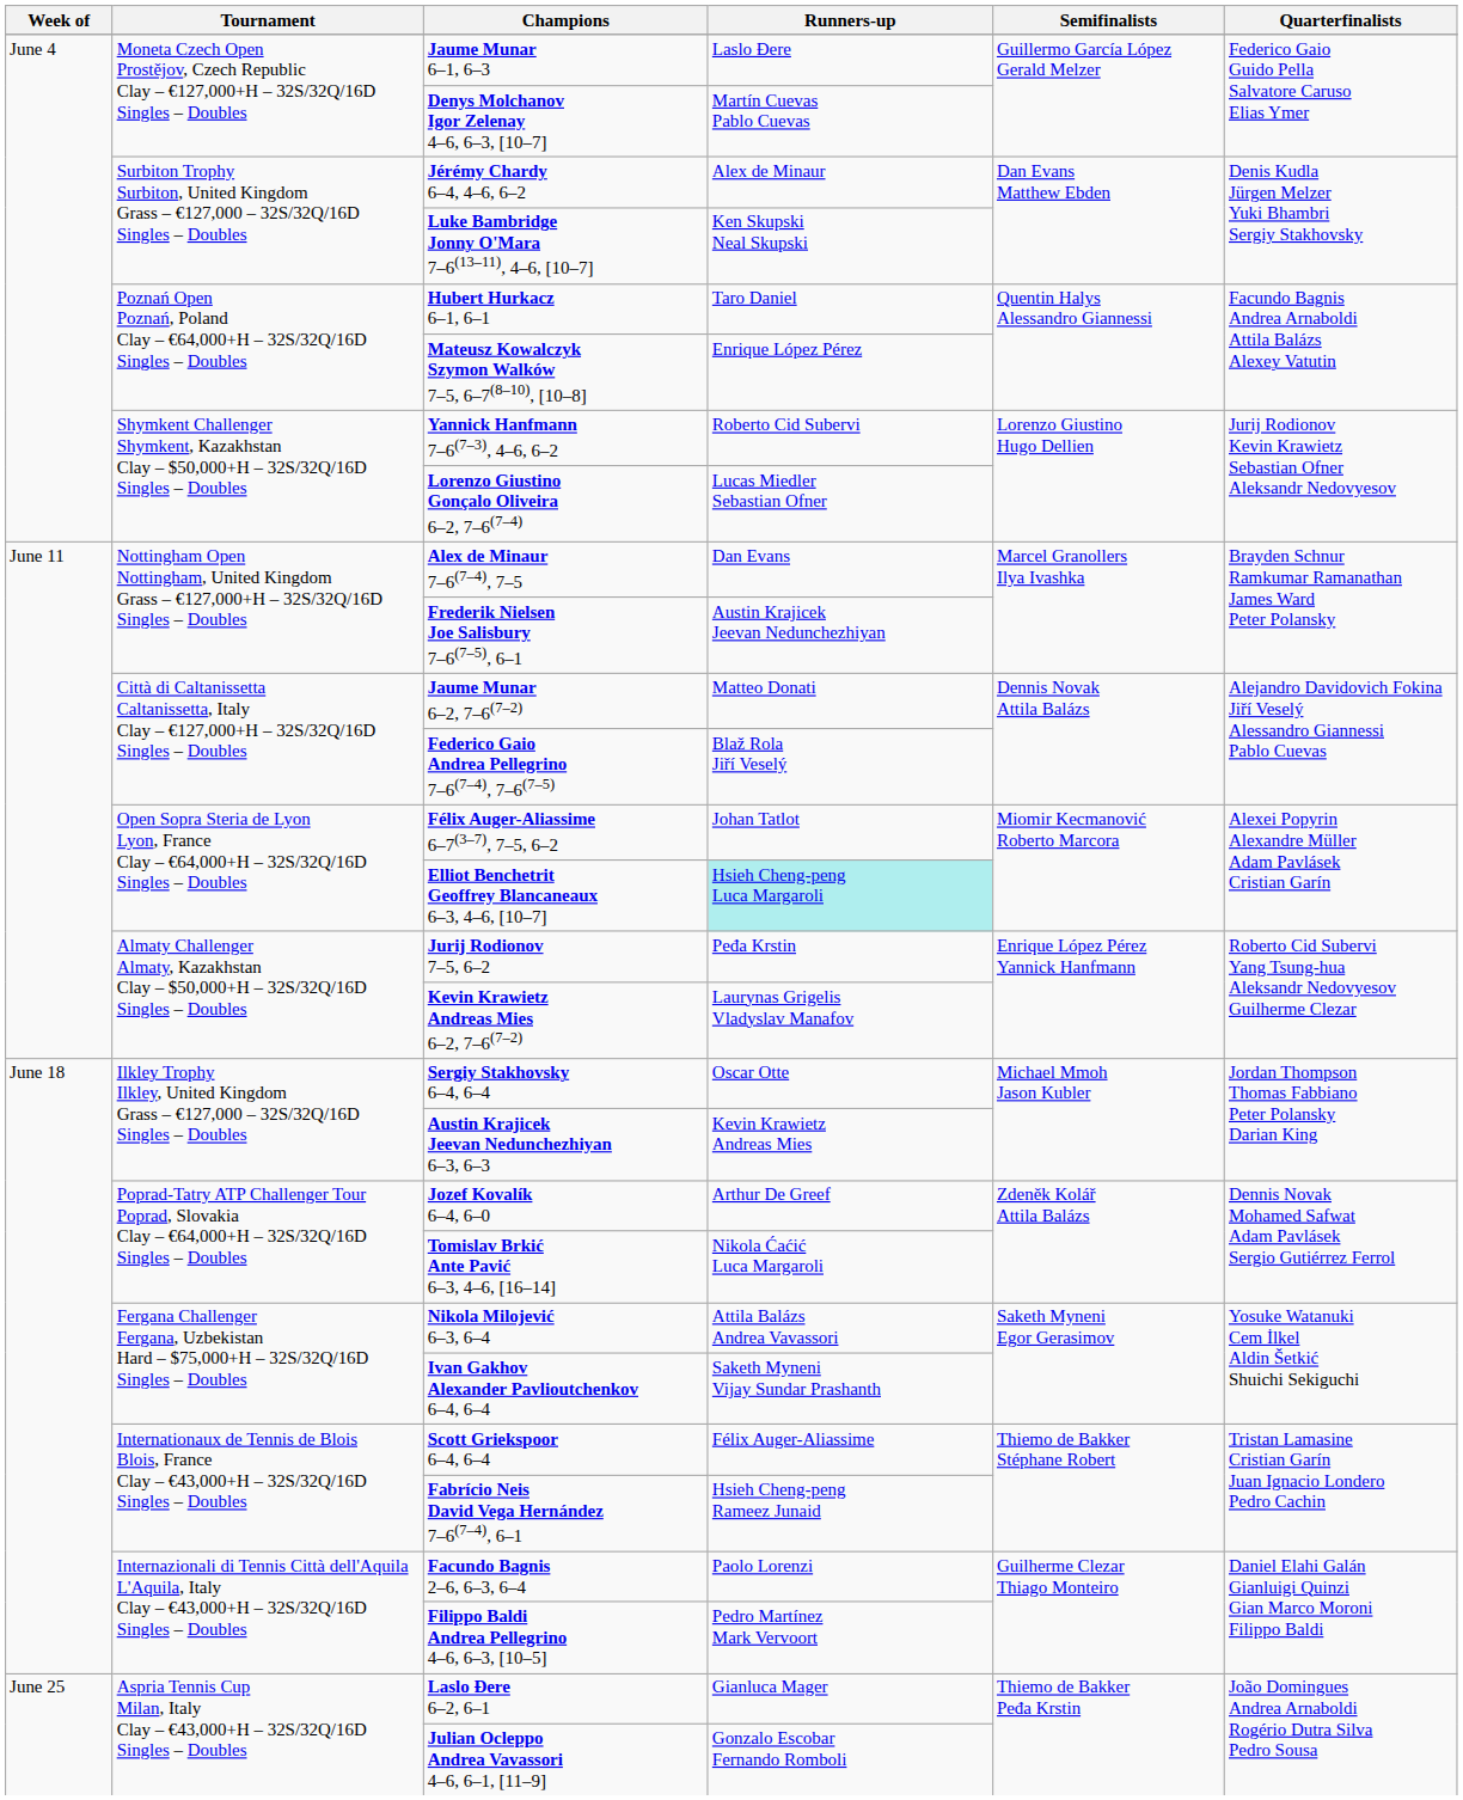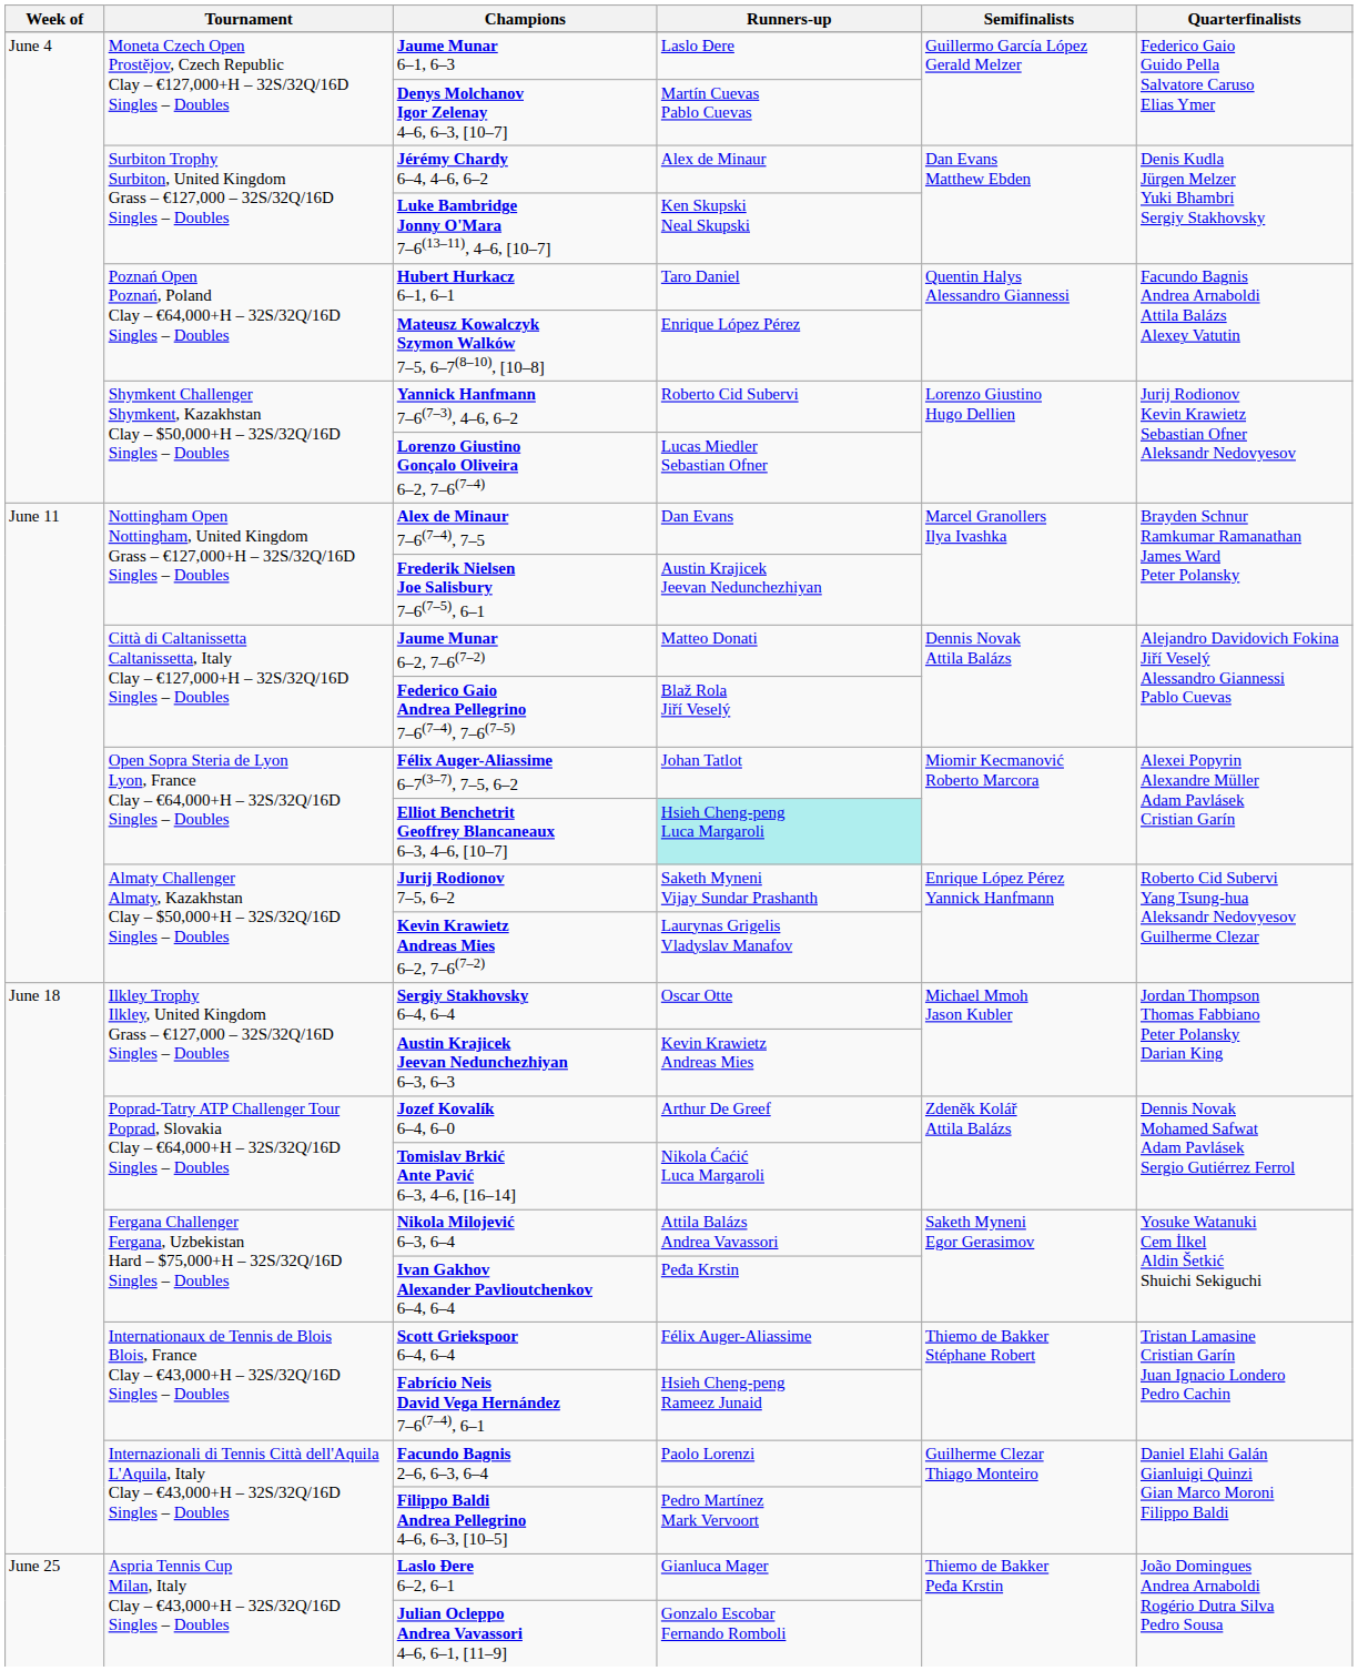Jurij Rodionov 7–5, 6–2 | Runners-up: Peđa Krstin -> Saketh Myneni Vijay Sundar Prashanth
Ivan Gakhov Alexander Pavlioutchenkov 6–4, 6–4 | Runners-up: Saketh Myneni Vijay Sundar Prashanth -> Peđa Krstin
